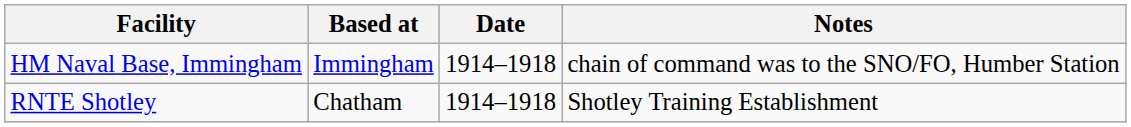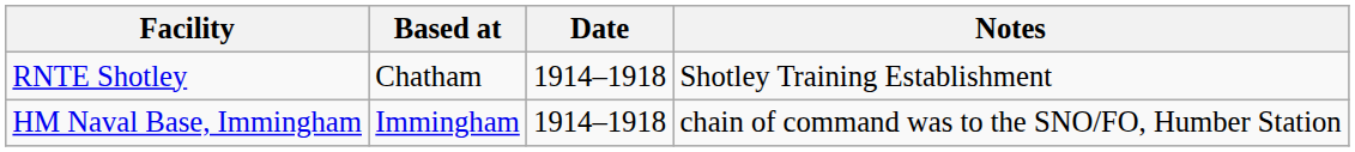rows swapped: HM Naval Base, Immingham <-> RNTE Shotley
